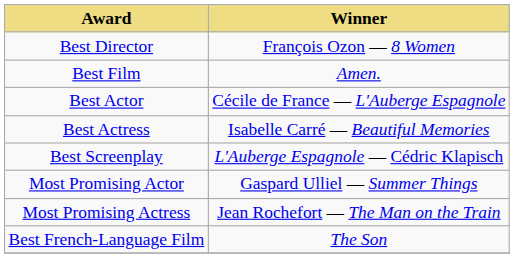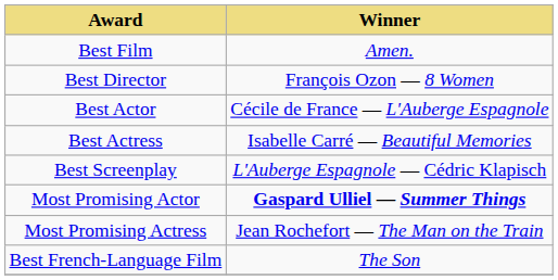rows swapped: Best Film <-> Best Director
Most Promising Actor | Winner: normal -> bold
